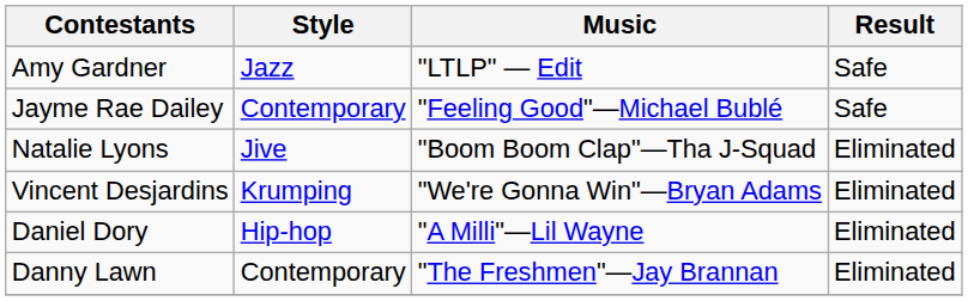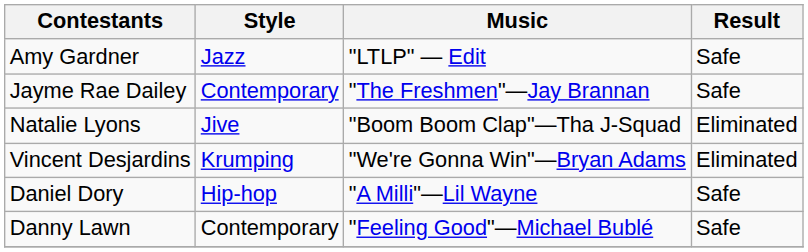Jayme Rae Dailey | Music: "Feeling Good"—Michael Bublé -> "The Freshmen"—Jay Brannan
Daniel Dory | Result: Eliminated -> Safe
Danny Lawn | Music: "The Freshmen"—Jay Brannan -> "Feeling Good"—Michael Bublé
Danny Lawn | Result: Eliminated -> Safe
